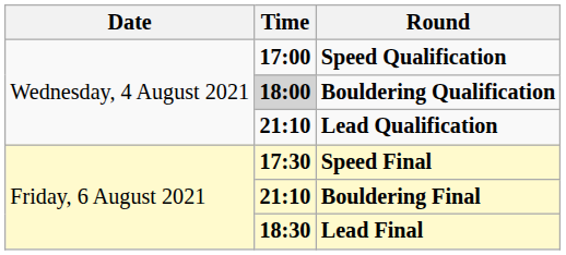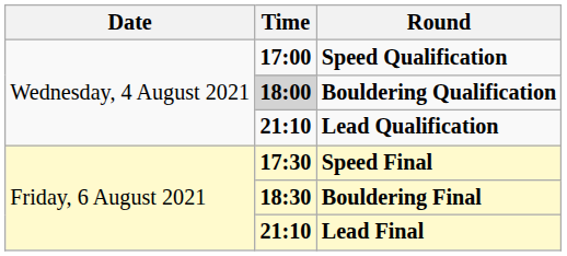Bouldering Final | Time: 21:10 -> 18:30
Lead Final | Time: 18:30 -> 21:10
